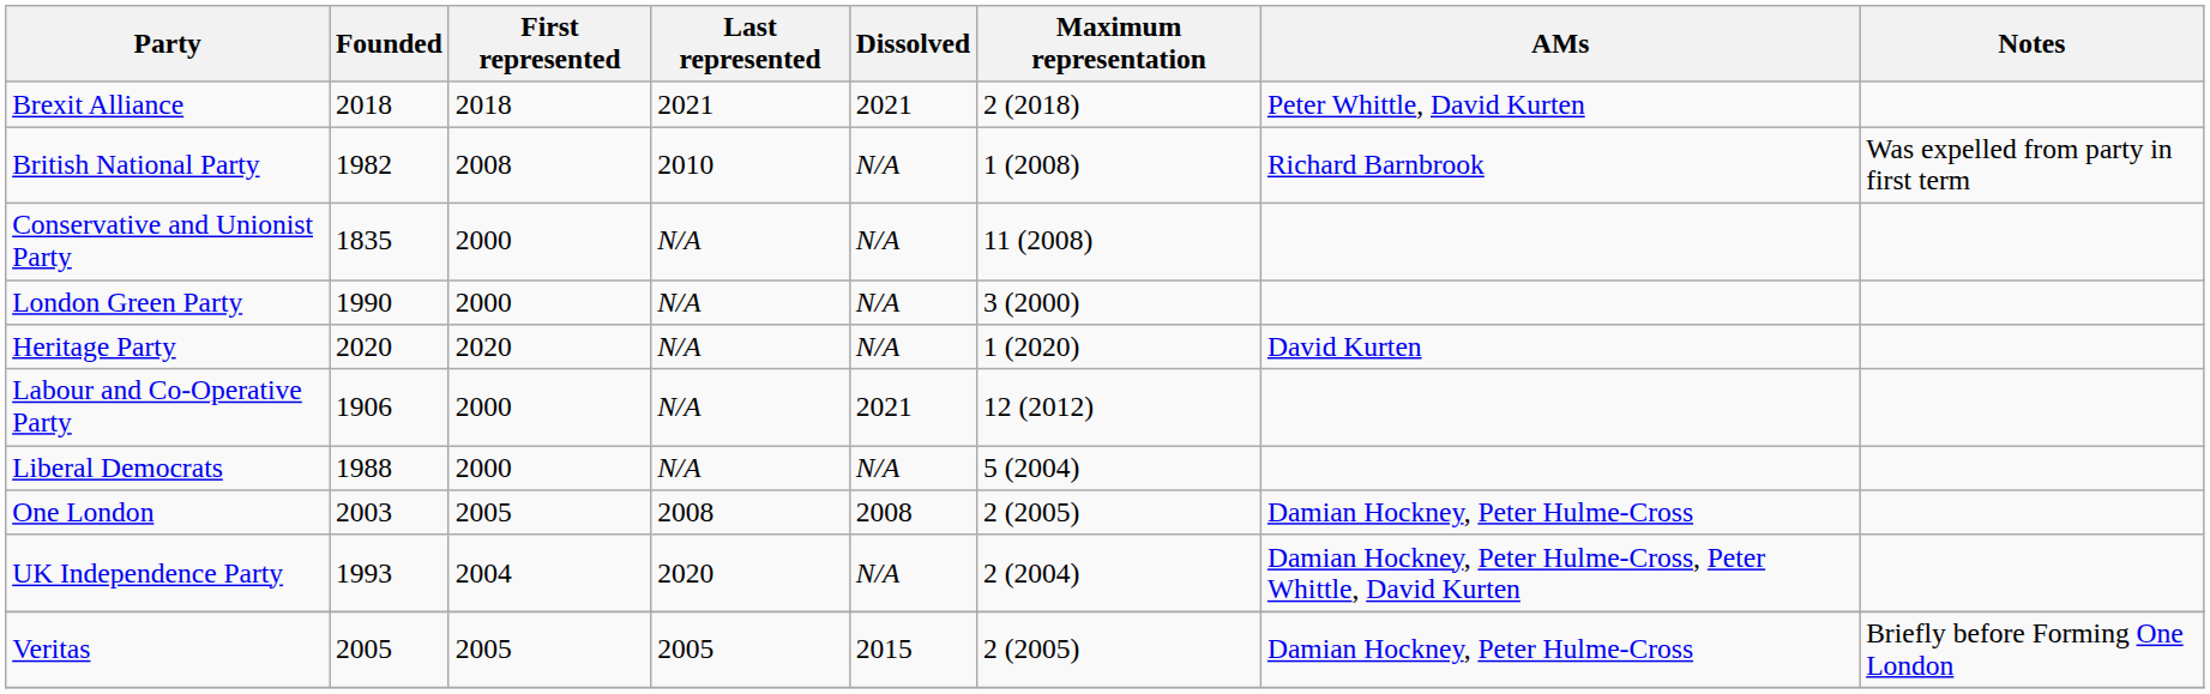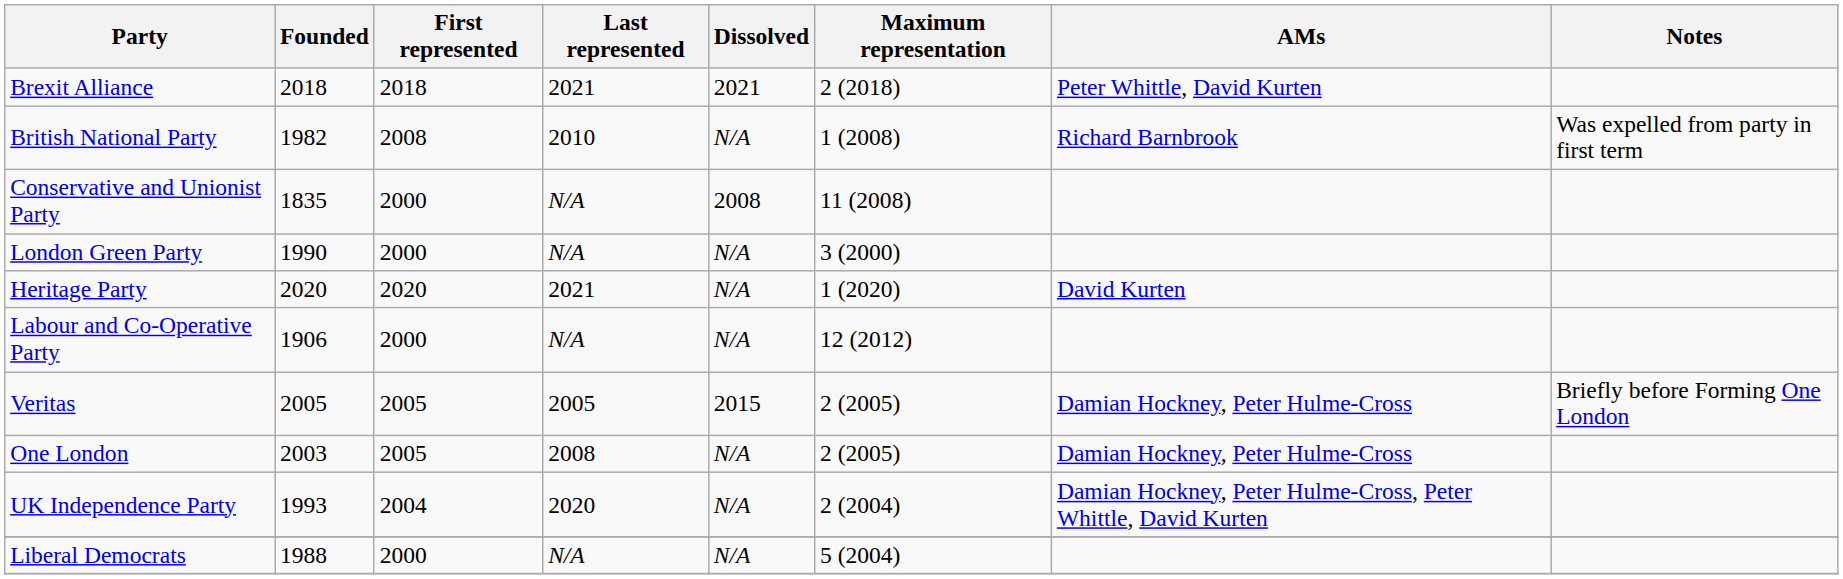Conservative and Unionist Party | Dissolved: N/A -> 2008
Heritage Party | Last represented: N/A -> 2021
Labour and Co-Operative Party | Dissolved: 2021 -> N/A
rows swapped: Liberal Democrats <-> Veritas
One London | Dissolved: 2008 -> N/A
